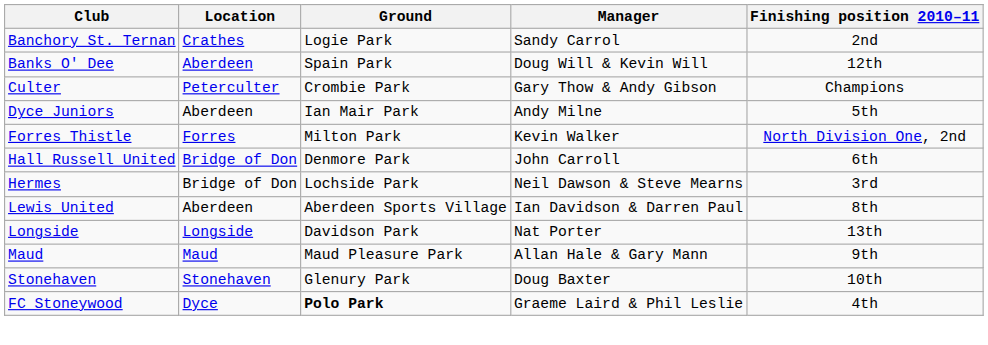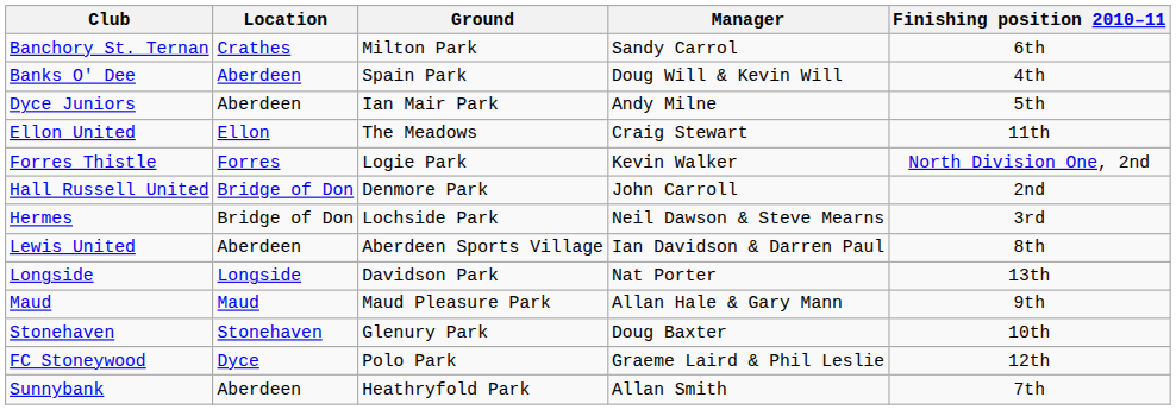Banchory St. Ternan | Ground: Logie Park -> Milton Park
Banchory St. Ternan | Finishing position 2010–11: 2nd -> 6th
Banks O' Dee | Finishing position 2010–11: 12th -> 4th
- row: Culter | Peterculter | Crombie Park | Gary Thow & Andy Gibson | Champions
+ row: Ellon United | Ellon | The Meadows | Craig Stewart | 11th
Forres Thistle | Ground: Milton Park -> Logie Park
Hall Russell United | Finishing position 2010–11: 6th -> 2nd
FC Stoneywood | Ground: bold -> normal
FC Stoneywood | Finishing position 2010–11: 4th -> 12th
+ row: Sunnybank | Aberdeen | Heathryfold Park | Allan Smith | 7th
